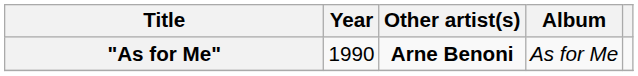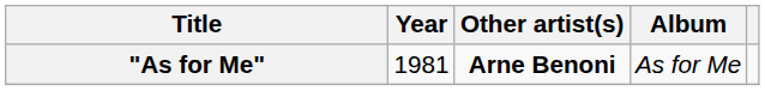"As for Me" | Year: 1990 -> 1981
